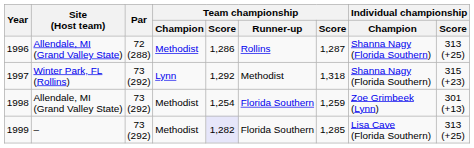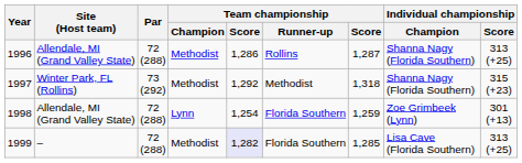1997 | Team championship / Champion: Lynn -> Methodist
1998 | Par: 73 (292) -> 72 (288)
1998 | Team championship / Champion: Methodist -> Lynn
1999 | Par: 73 (292) -> 72 (288)
